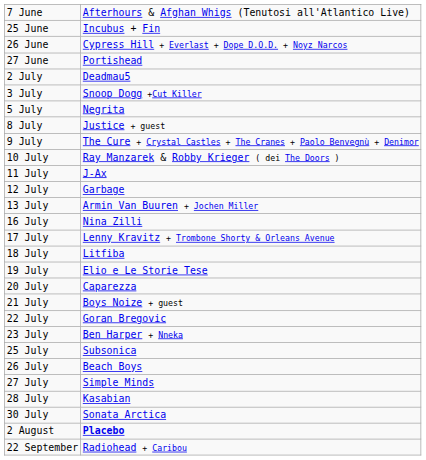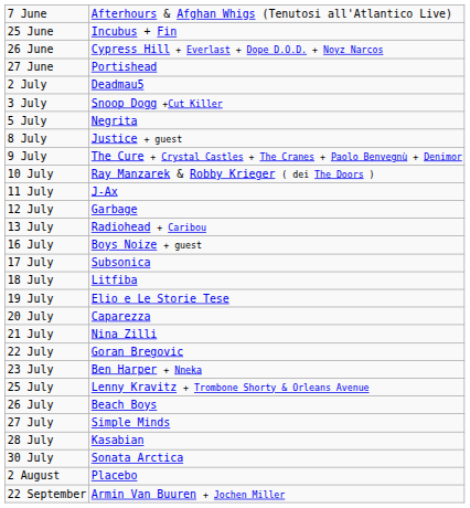13 July | column 2: Armin Van Buuren + Jochen Miller -> Radiohead + Caribou
16 July | column 2: Nina Zilli -> Boys Noize + guest
17 July | column 2: Lenny Kravitz + Trombone Shorty & Orleans Avenue -> Subsonica
21 July | column 2: Boys Noize + guest -> Nina Zilli
25 July | column 2: Subsonica -> Lenny Kravitz + Trombone Shorty & Orleans Avenue
2 August | column 2: bold -> normal
22 September | column 2: Radiohead + Caribou -> Armin Van Buuren + Jochen Miller
